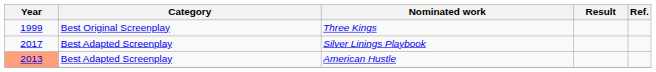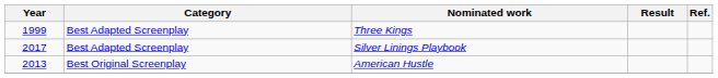Three Kings | Category: Best Original Screenplay -> Best Adapted Screenplay
American Hustle | Year: lightsalmon background -> no background
American Hustle | Category: Best Adapted Screenplay -> Best Original Screenplay
